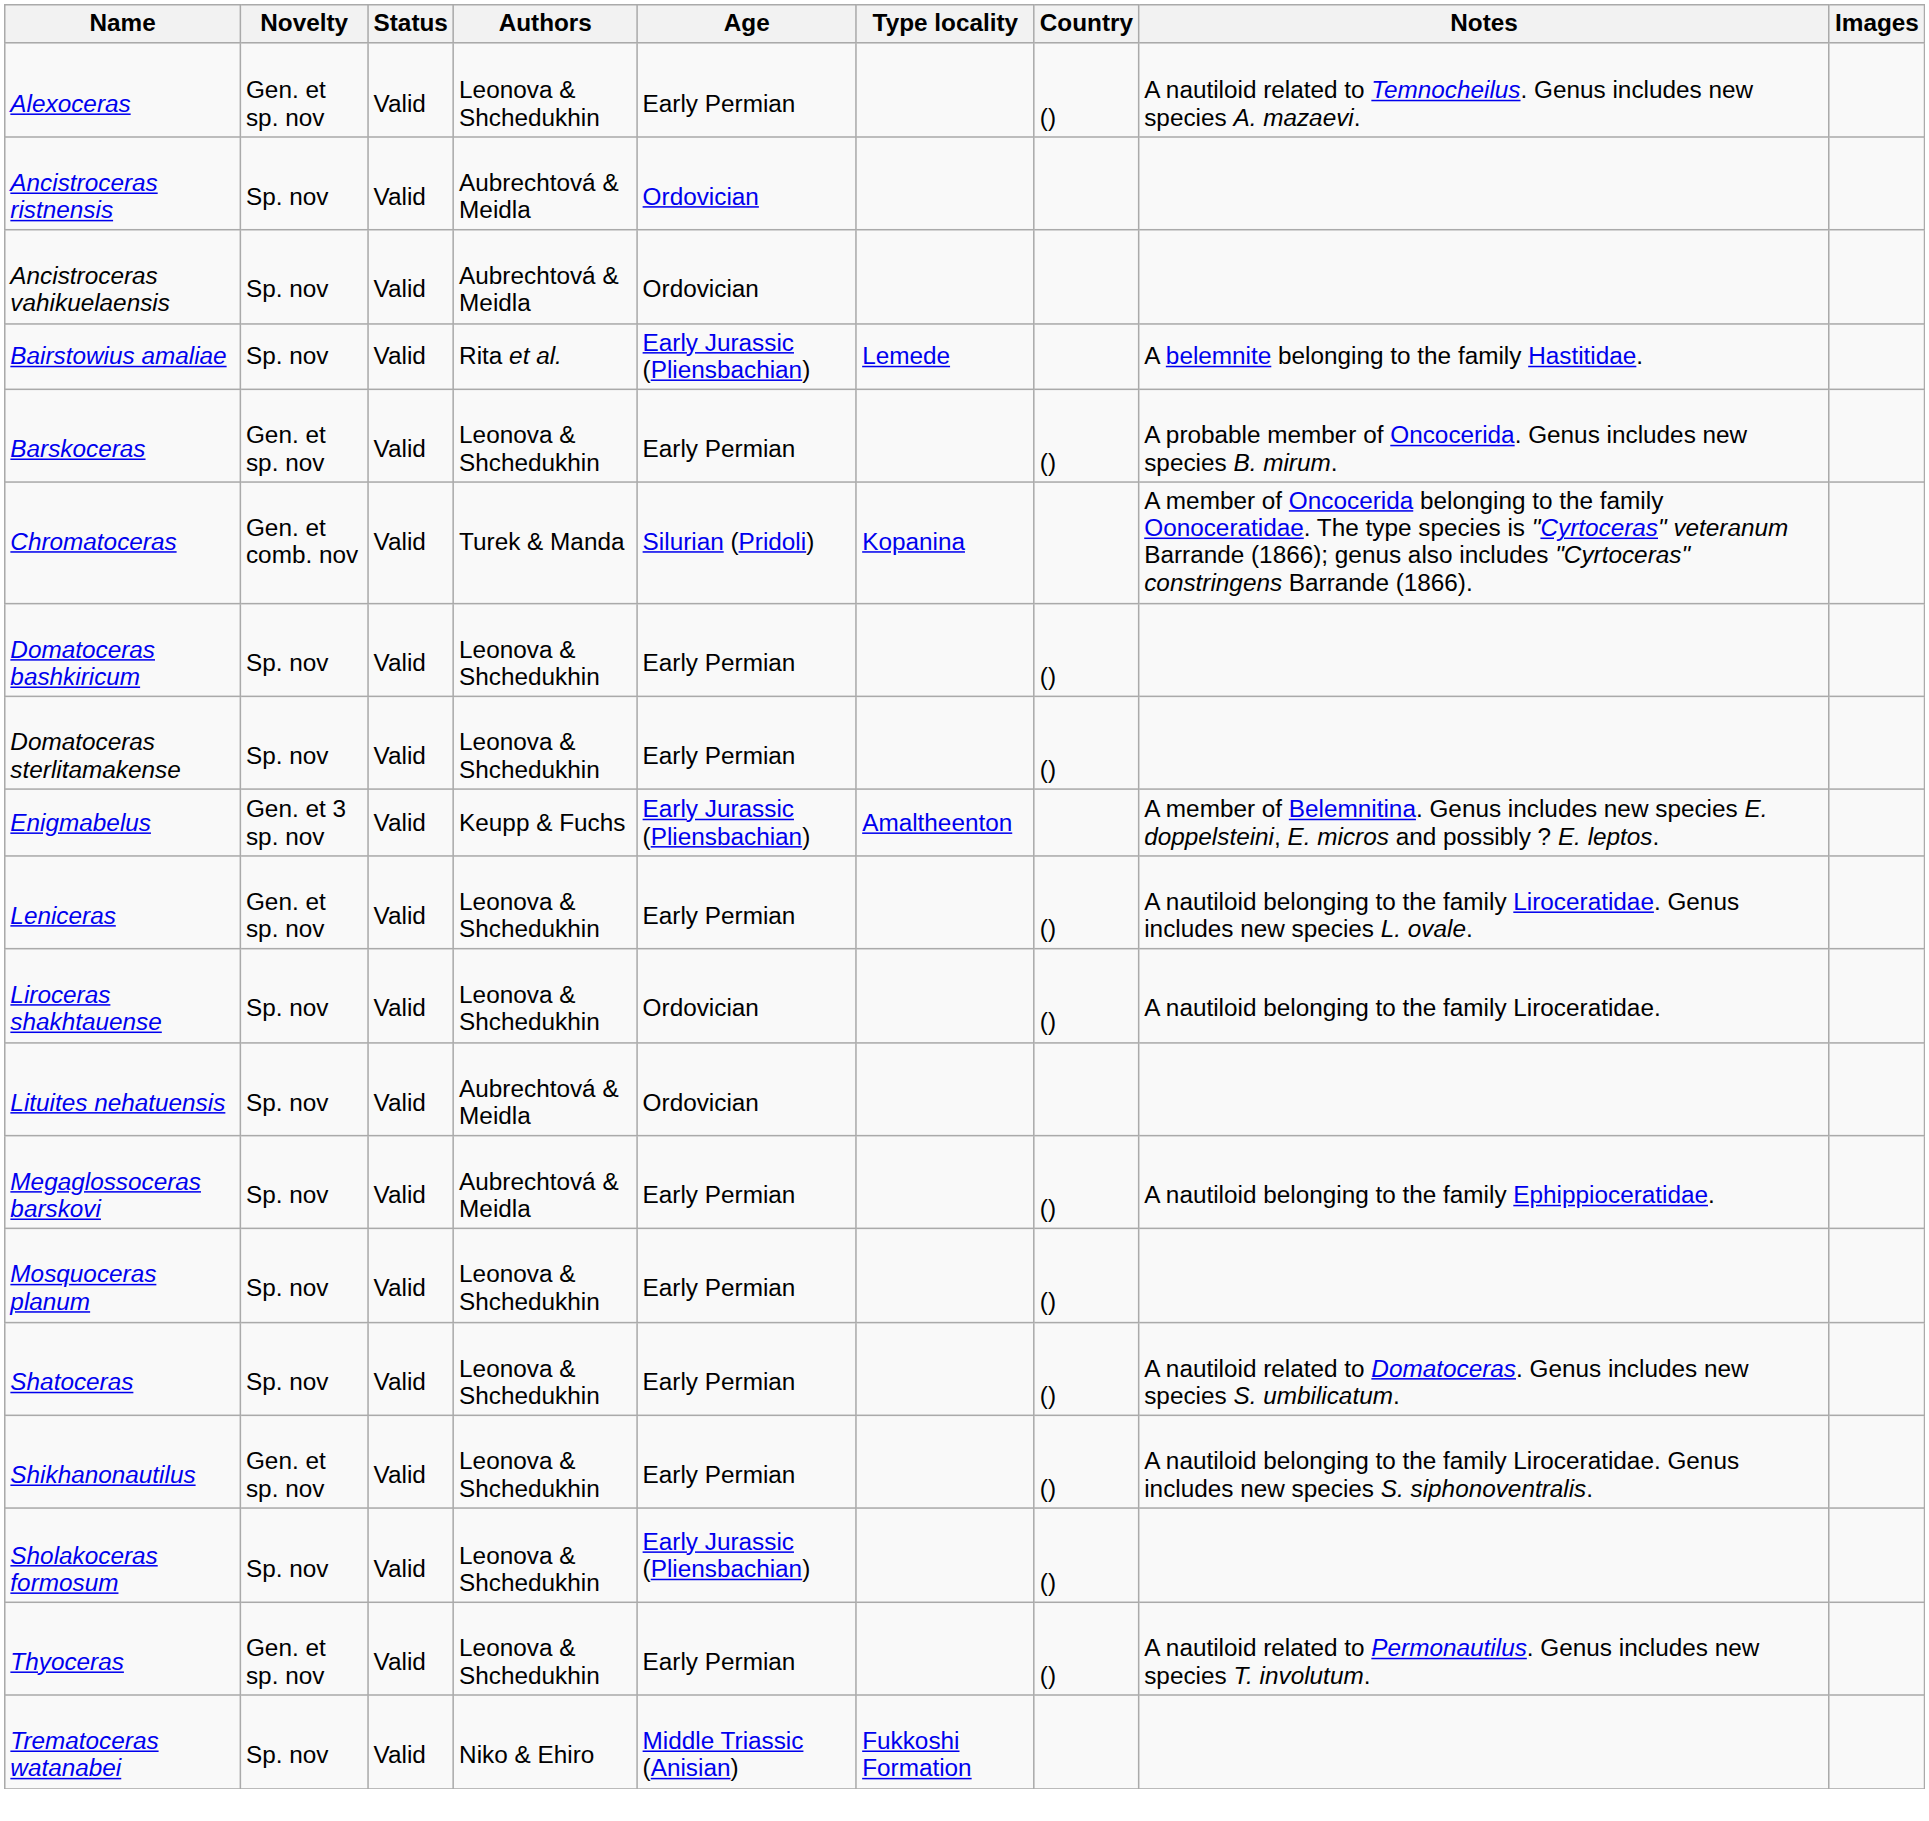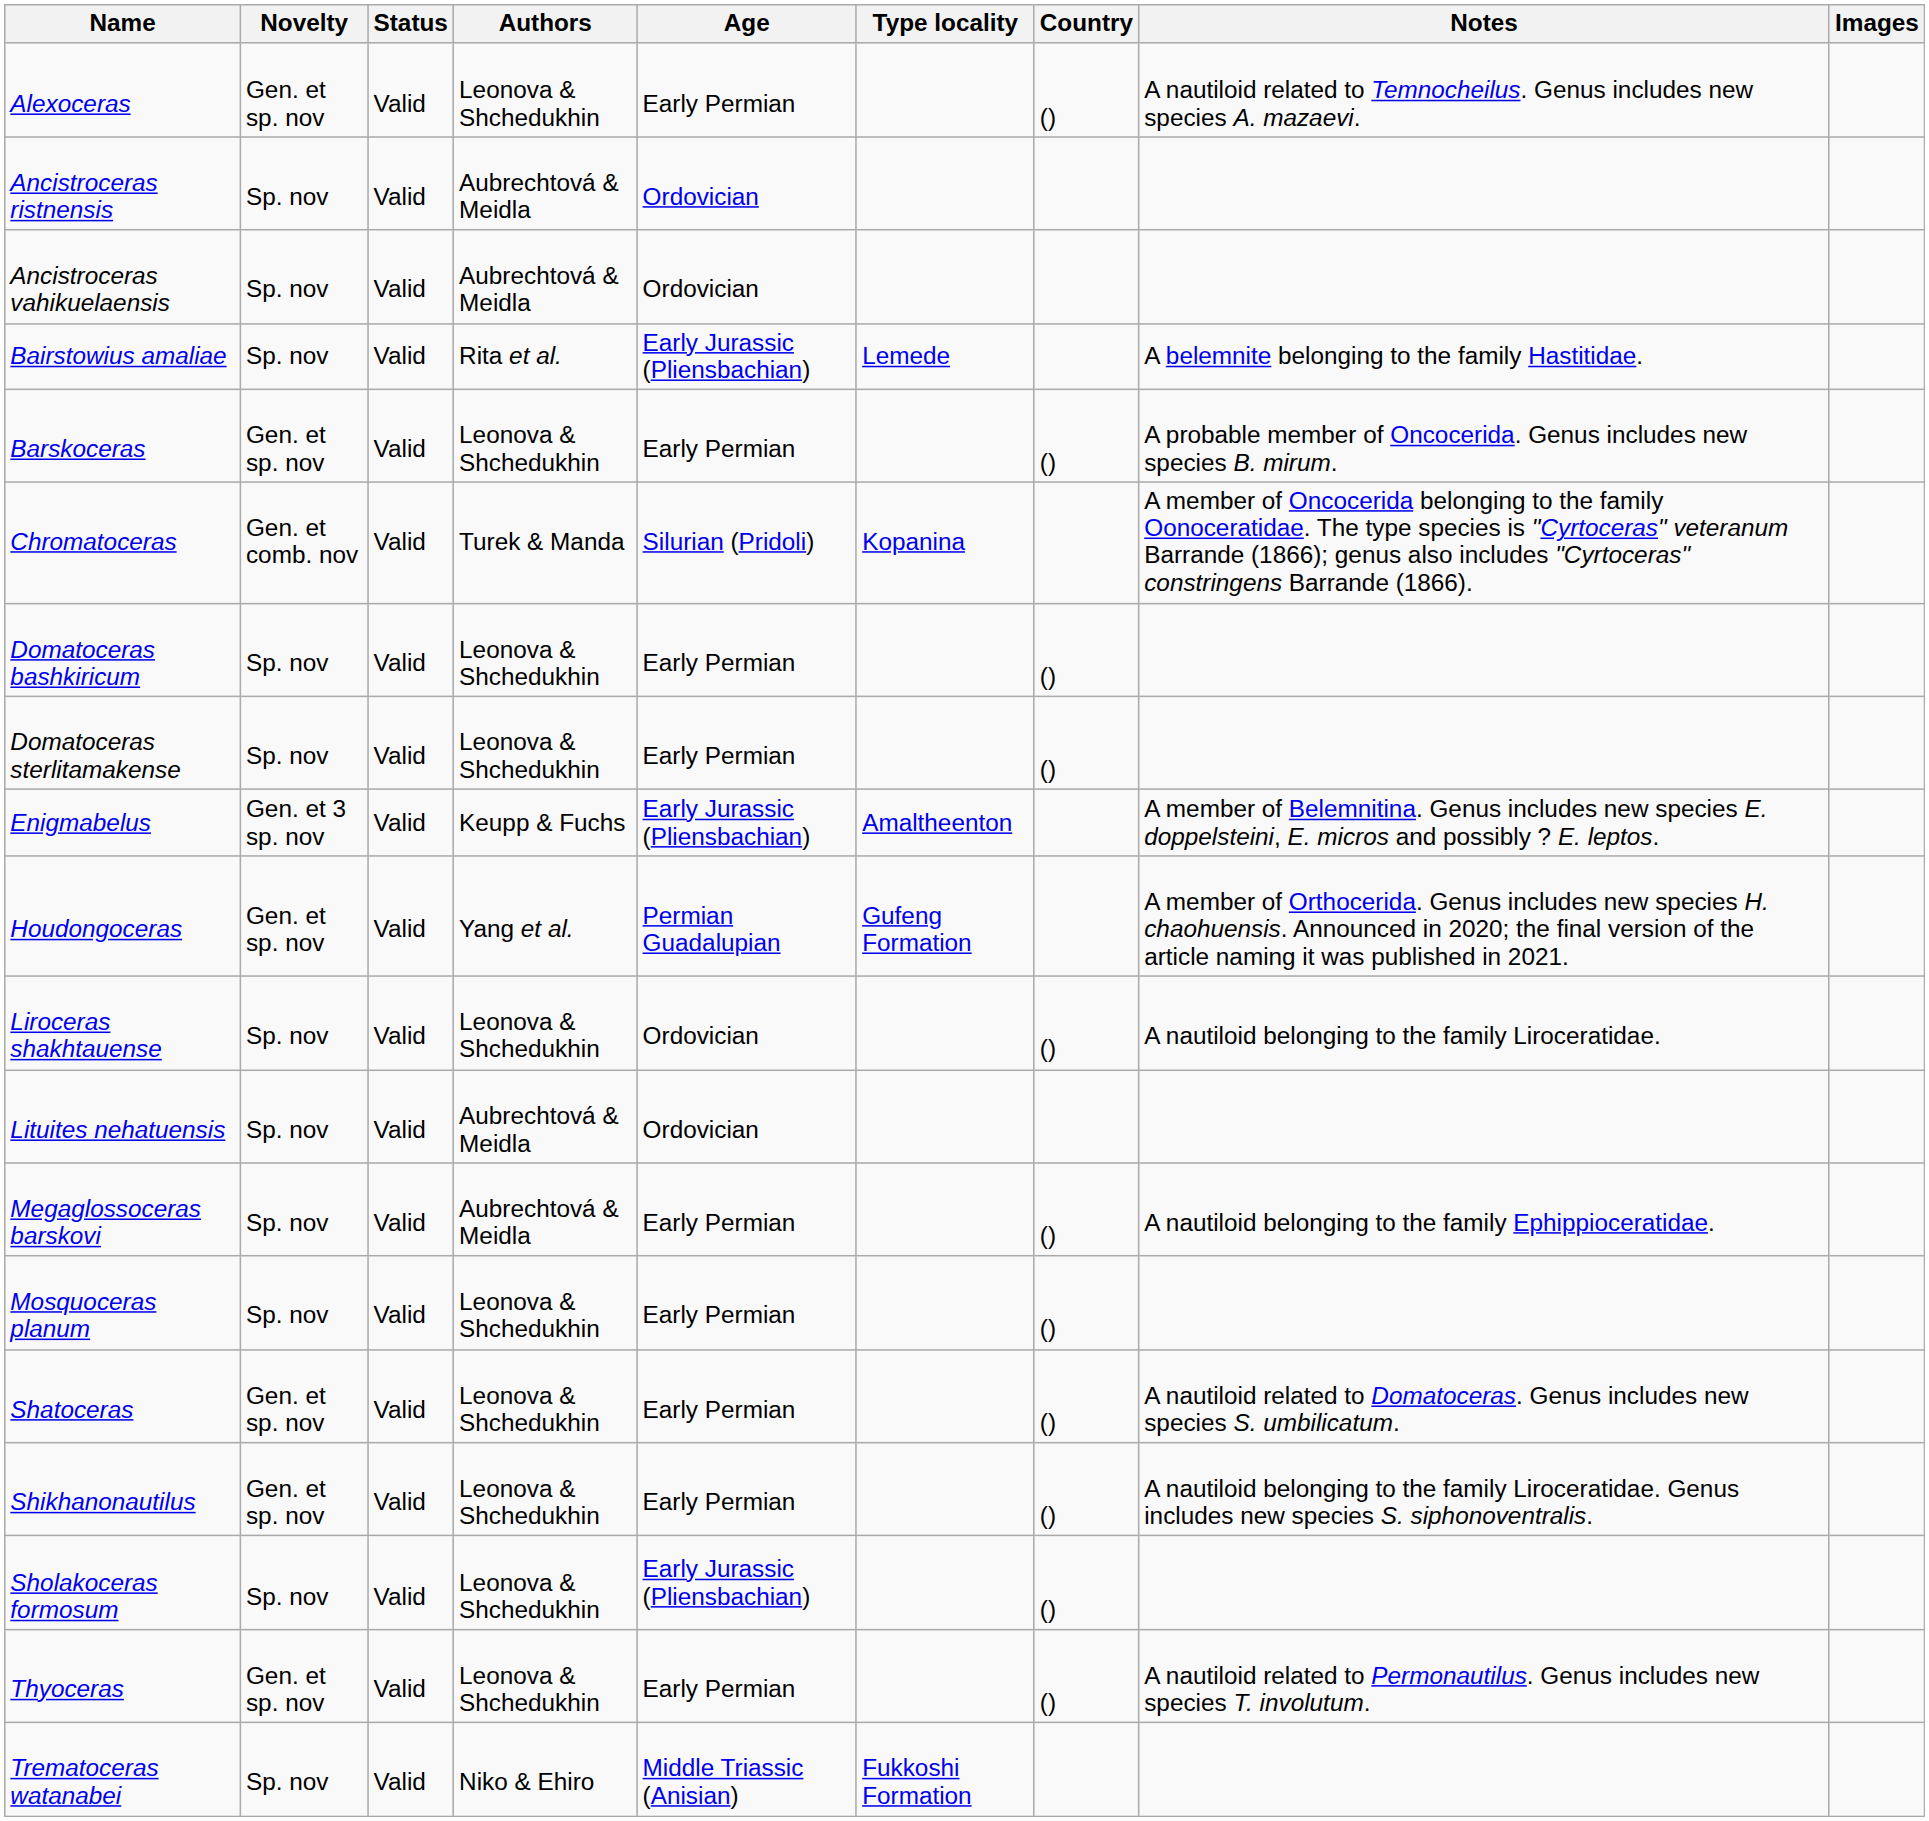+ row: Houdongoceras | Gen. et sp. nov | Valid | Yang et al. | Permian Guadalupian | Gufeng Formation | A member of Orthocerida. Genus includes new species H. chaohuensis. Announced in 2020; the final version of the article naming it was published in 2021.
- row: Leniceras | Gen. et sp. nov | Valid | Leonova & Shchedukhin | Early Permian | () | A nautiloid belonging to the family Liroceratidae. Genus includes new species L. ovale.
Shatoceras | Novelty: Sp. nov -> Gen. et sp. nov
